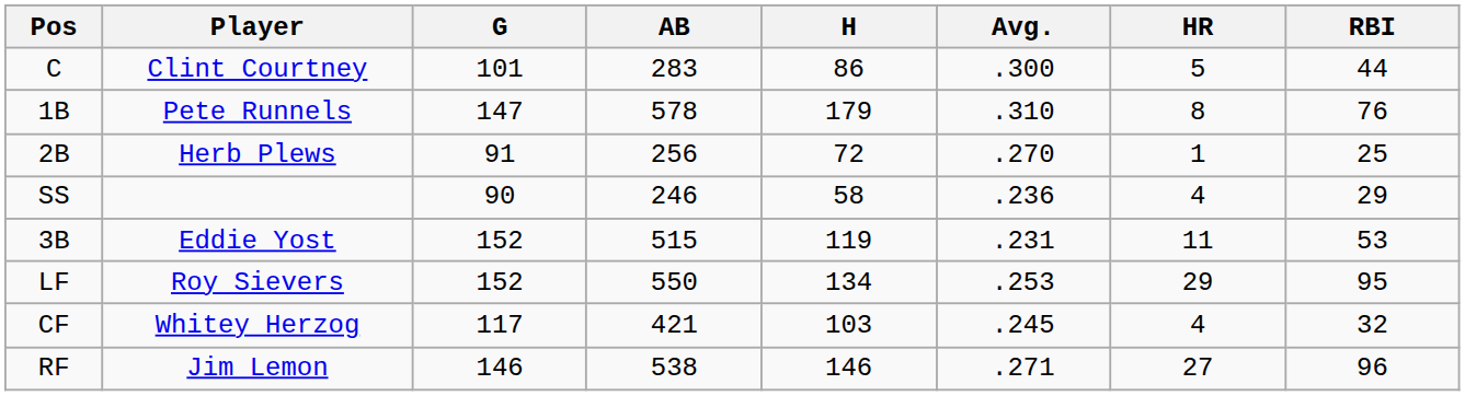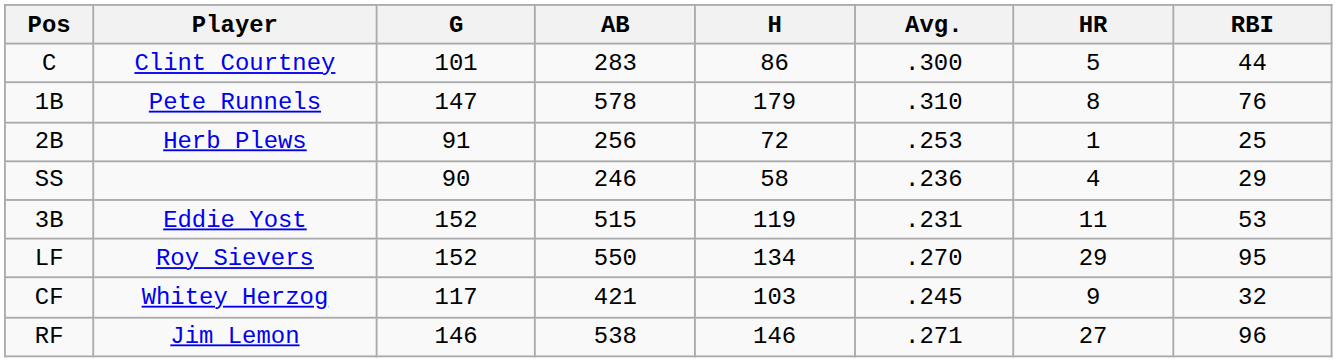2B | Avg.: .270 -> .253
LF | Avg.: .253 -> .270
CF | HR: 4 -> 9
